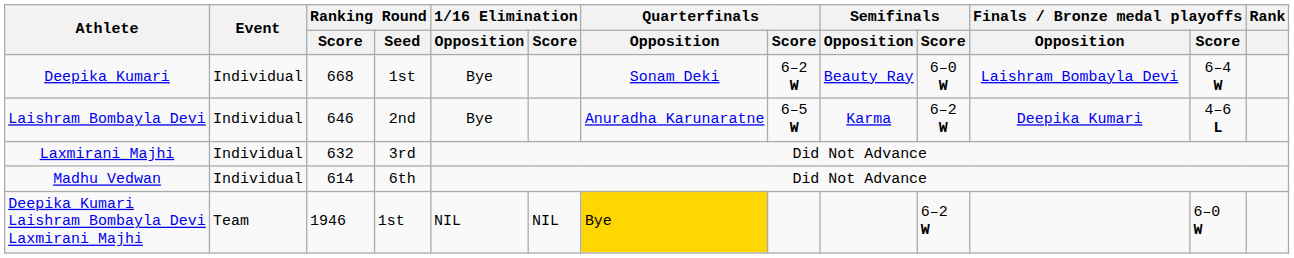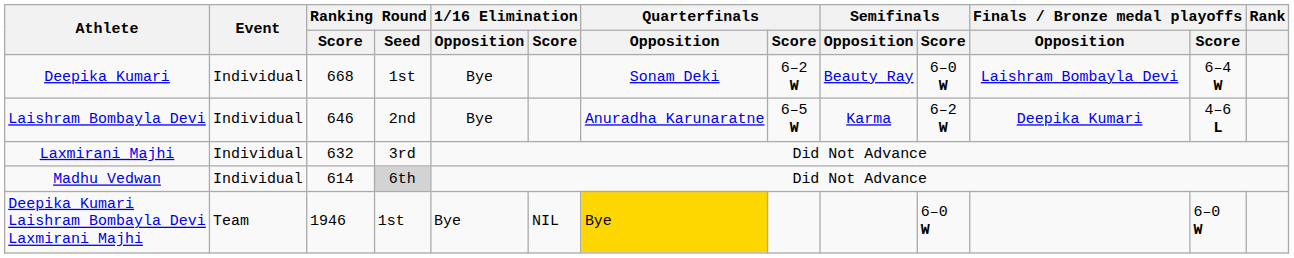Madhu Vedwan | Ranking Round / Seed: no background -> lightgrey background
Deepika Kumari Laishram Bombayla Devi Laxmirani Majhi | 1/16 Elimination / Opposition: NIL -> Bye
Deepika Kumari Laishram Bombayla Devi Laxmirani Majhi | Semifinals / Score: 6–2 W -> 6–0 W
